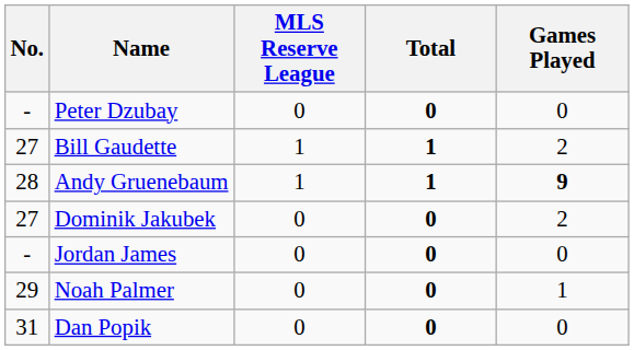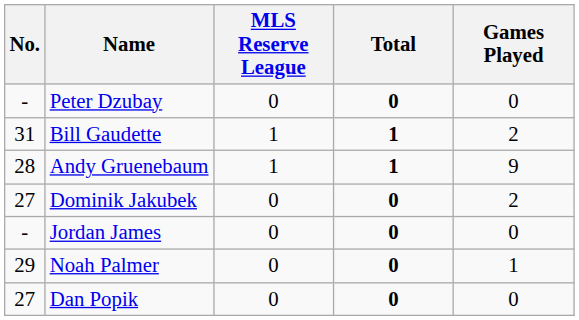Bill Gaudette | No.: 27 -> 31
Andy Gruenebaum | Games Played: bold -> normal
Dan Popik | No.: 31 -> 27
